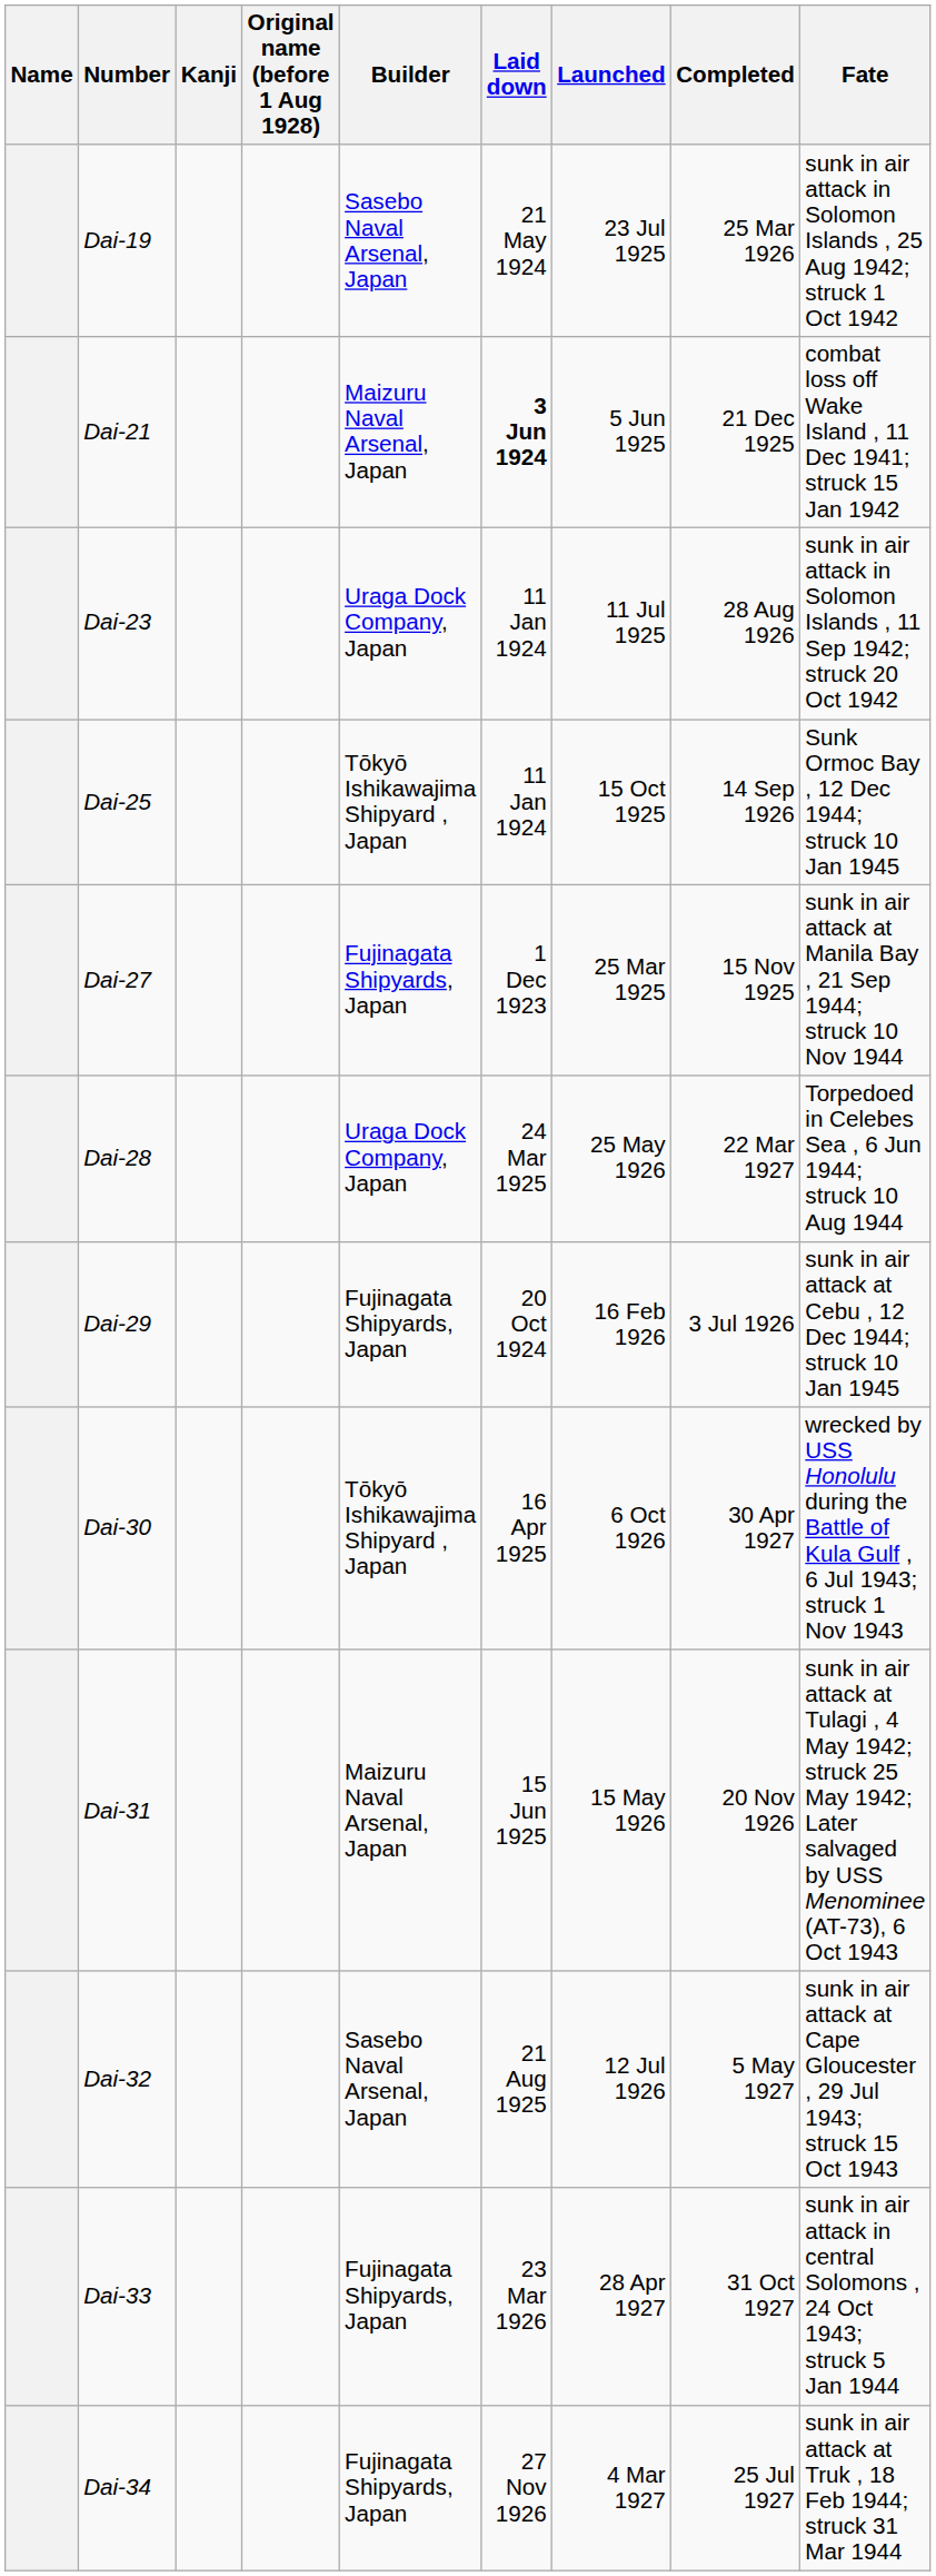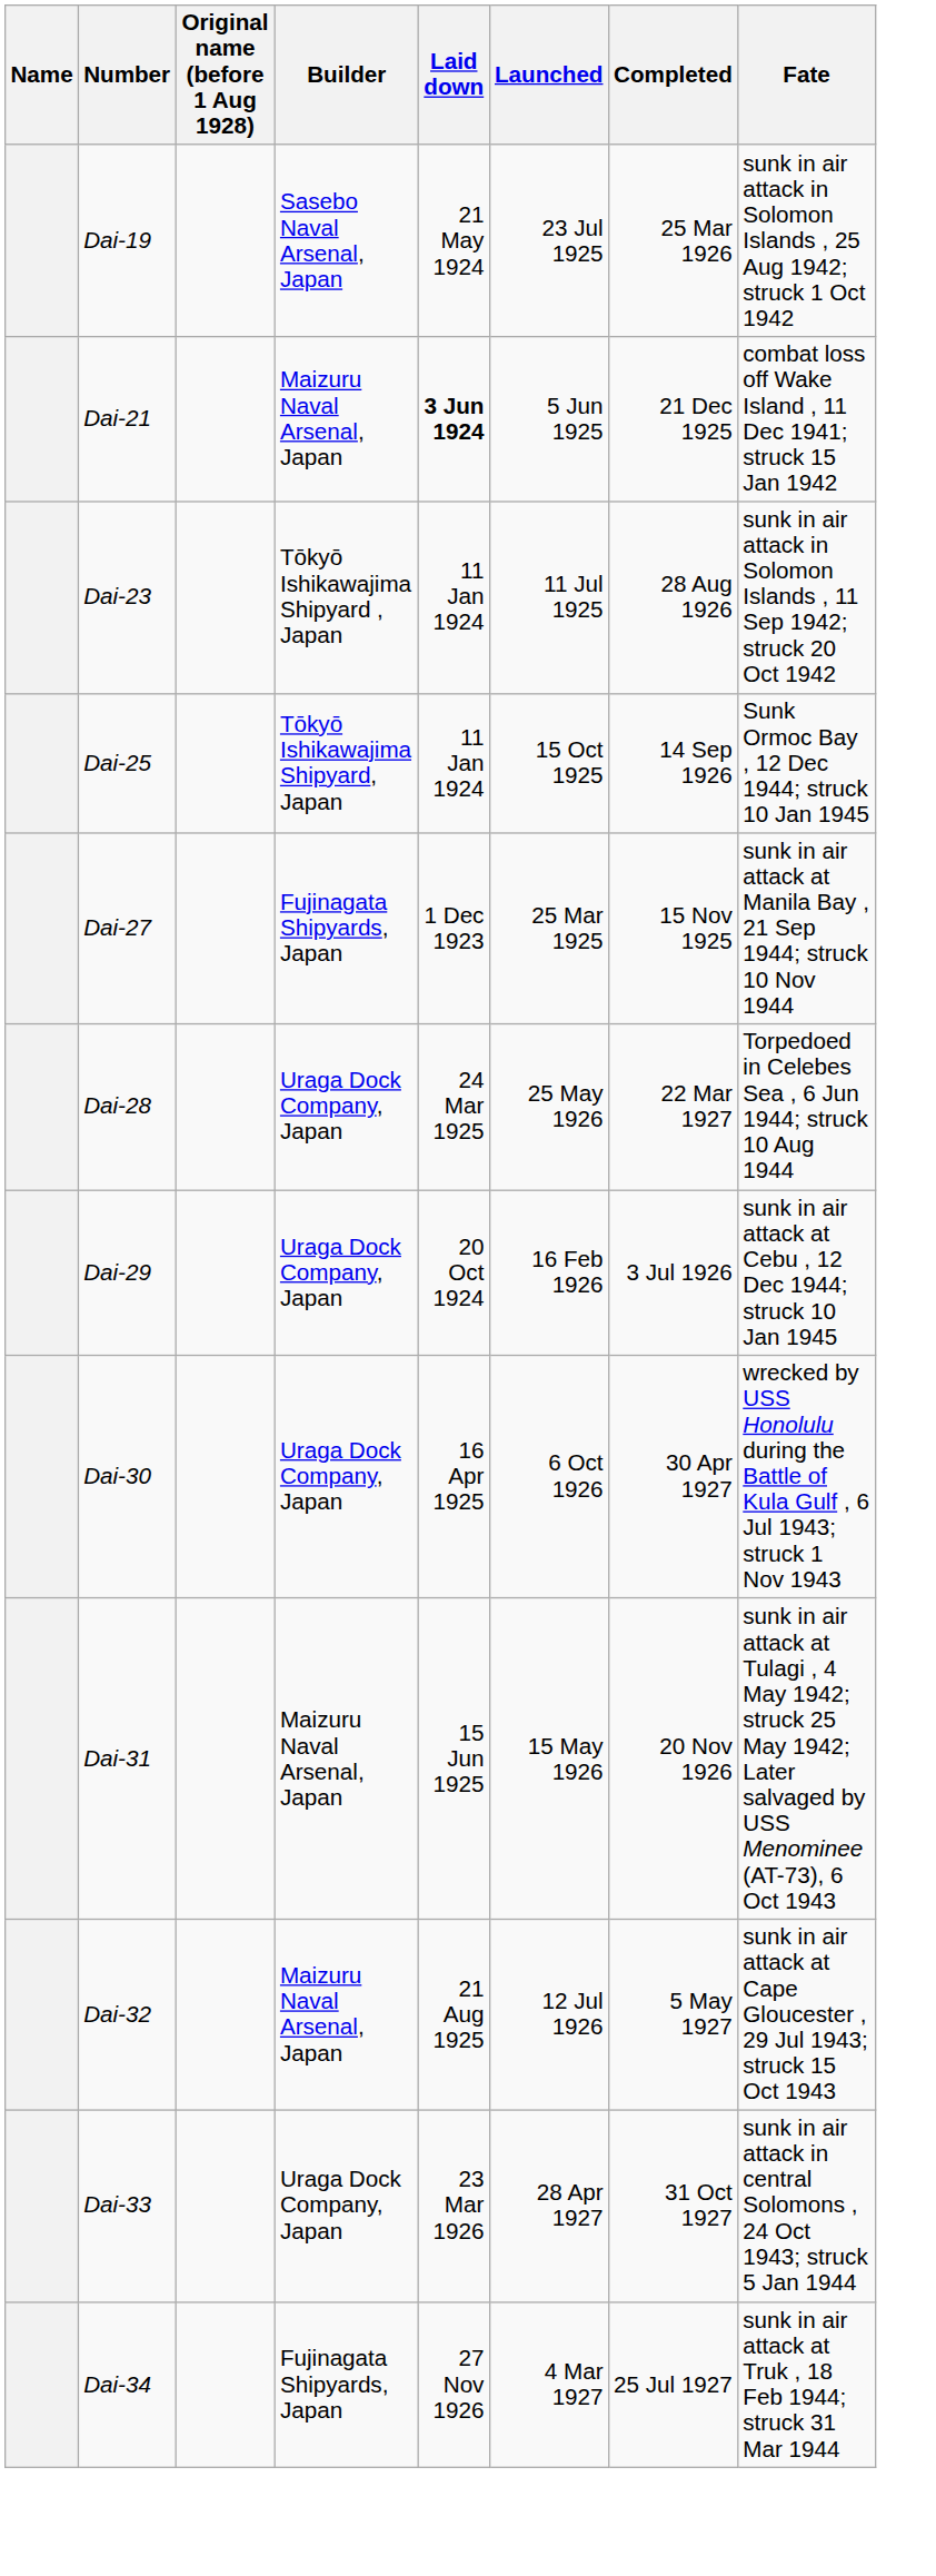- column: Kanji
Dai-23 | Builder: Uraga Dock Company, Japan -> Tōkyō Ishikawajima Shipyard , Japan
Dai-25 | Builder: Tōkyō Ishikawajima Shipyard , Japan -> Tōkyō Ishikawajima Shipyard, Japan
Dai-29 | Builder: Fujinagata Shipyards, Japan -> Uraga Dock Company, Japan
Dai-30 | Builder: Tōkyō Ishikawajima Shipyard , Japan -> Uraga Dock Company, Japan
Dai-32 | Builder: Sasebo Naval Arsenal, Japan -> Maizuru Naval Arsenal, Japan
Dai-33 | Builder: Fujinagata Shipyards, Japan -> Uraga Dock Company, Japan
